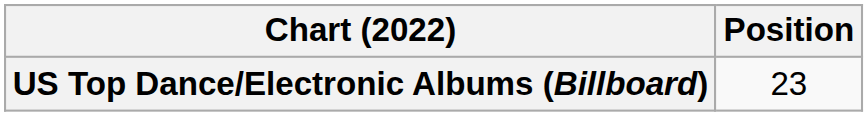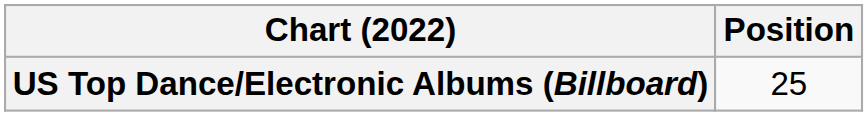US Top Dance/Electronic Albums (Billboard) | Position: 23 -> 25
